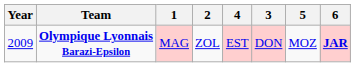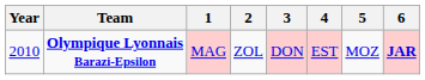columns swapped: 3 <-> 4
Olympique Lyonnais Barazi-Epsilon | Year: 2009 -> 2010
